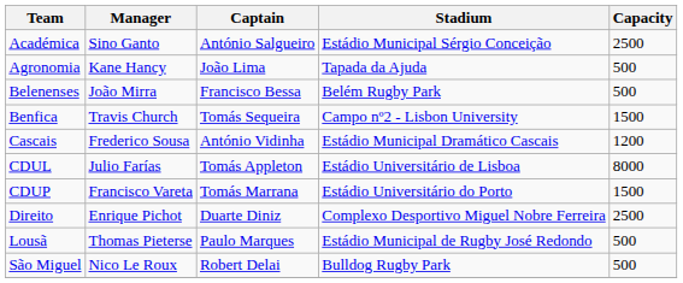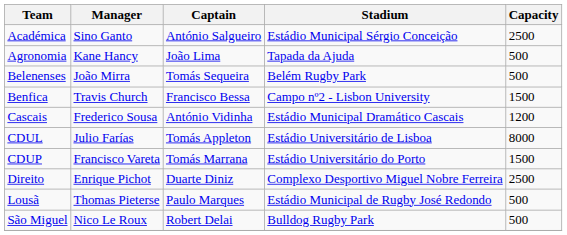Belenenses | Captain: Francisco Bessa -> Tomás Sequeira
Benfica | Captain: Tomás Sequeira -> Francisco Bessa
